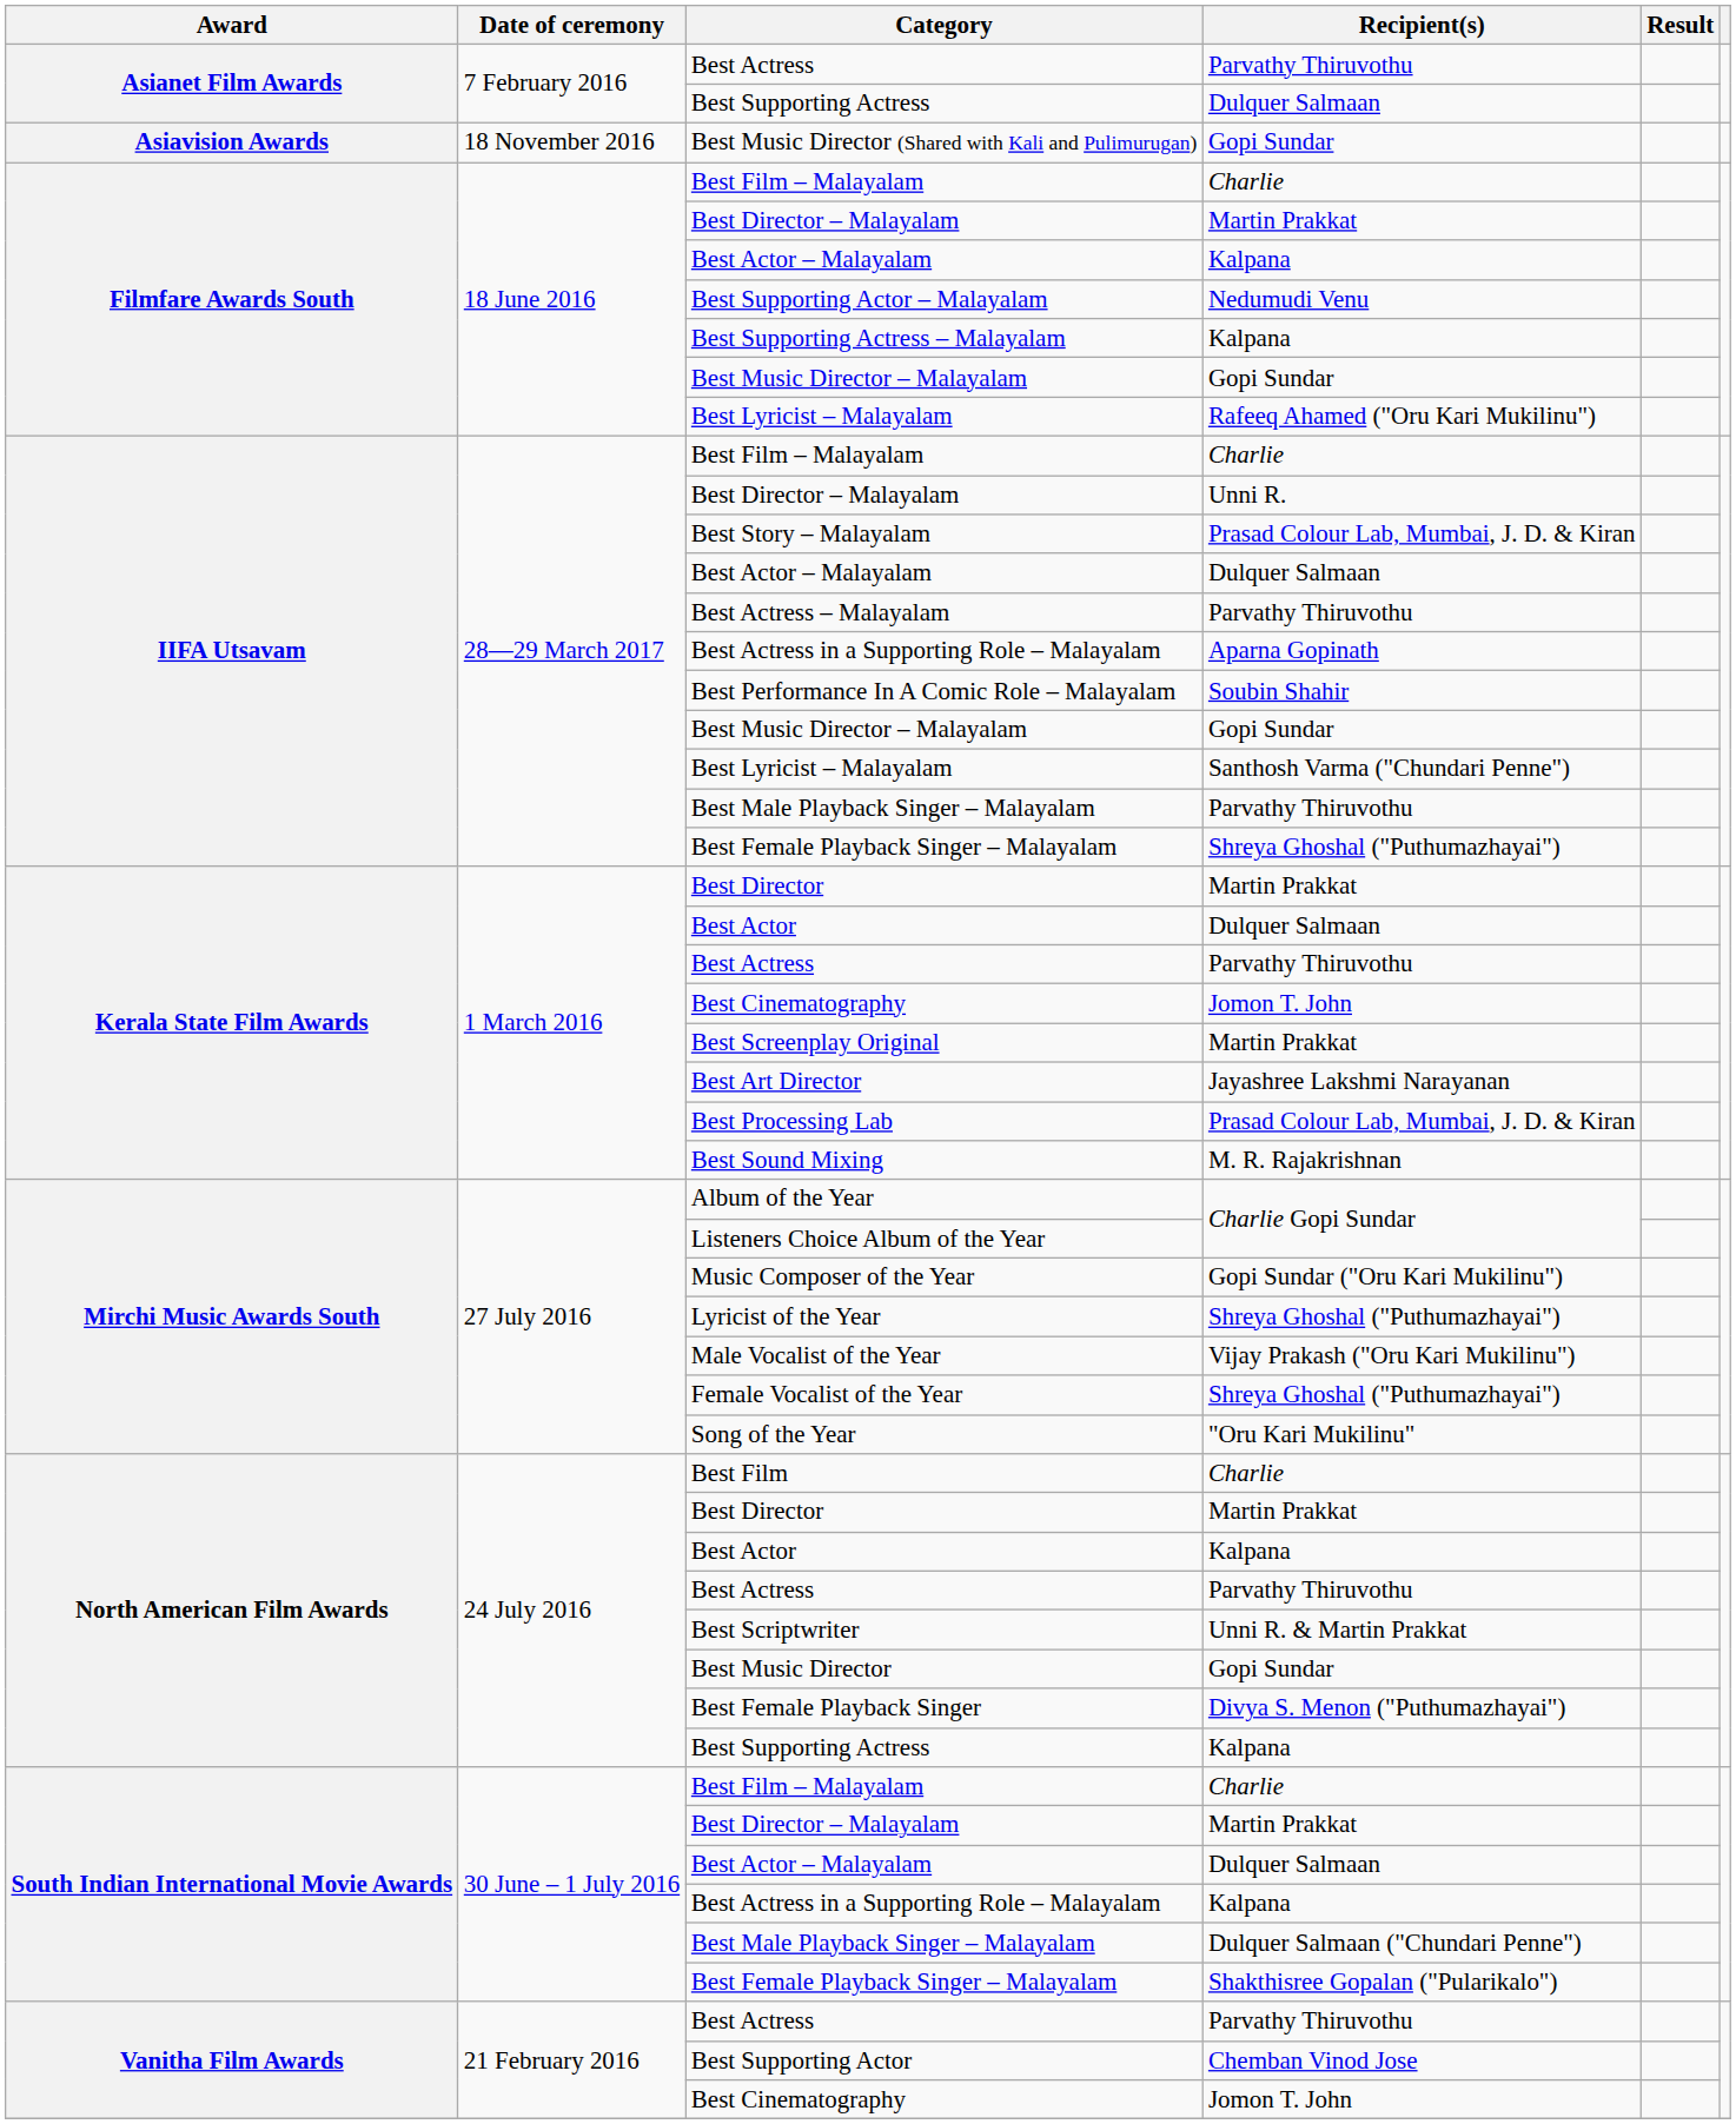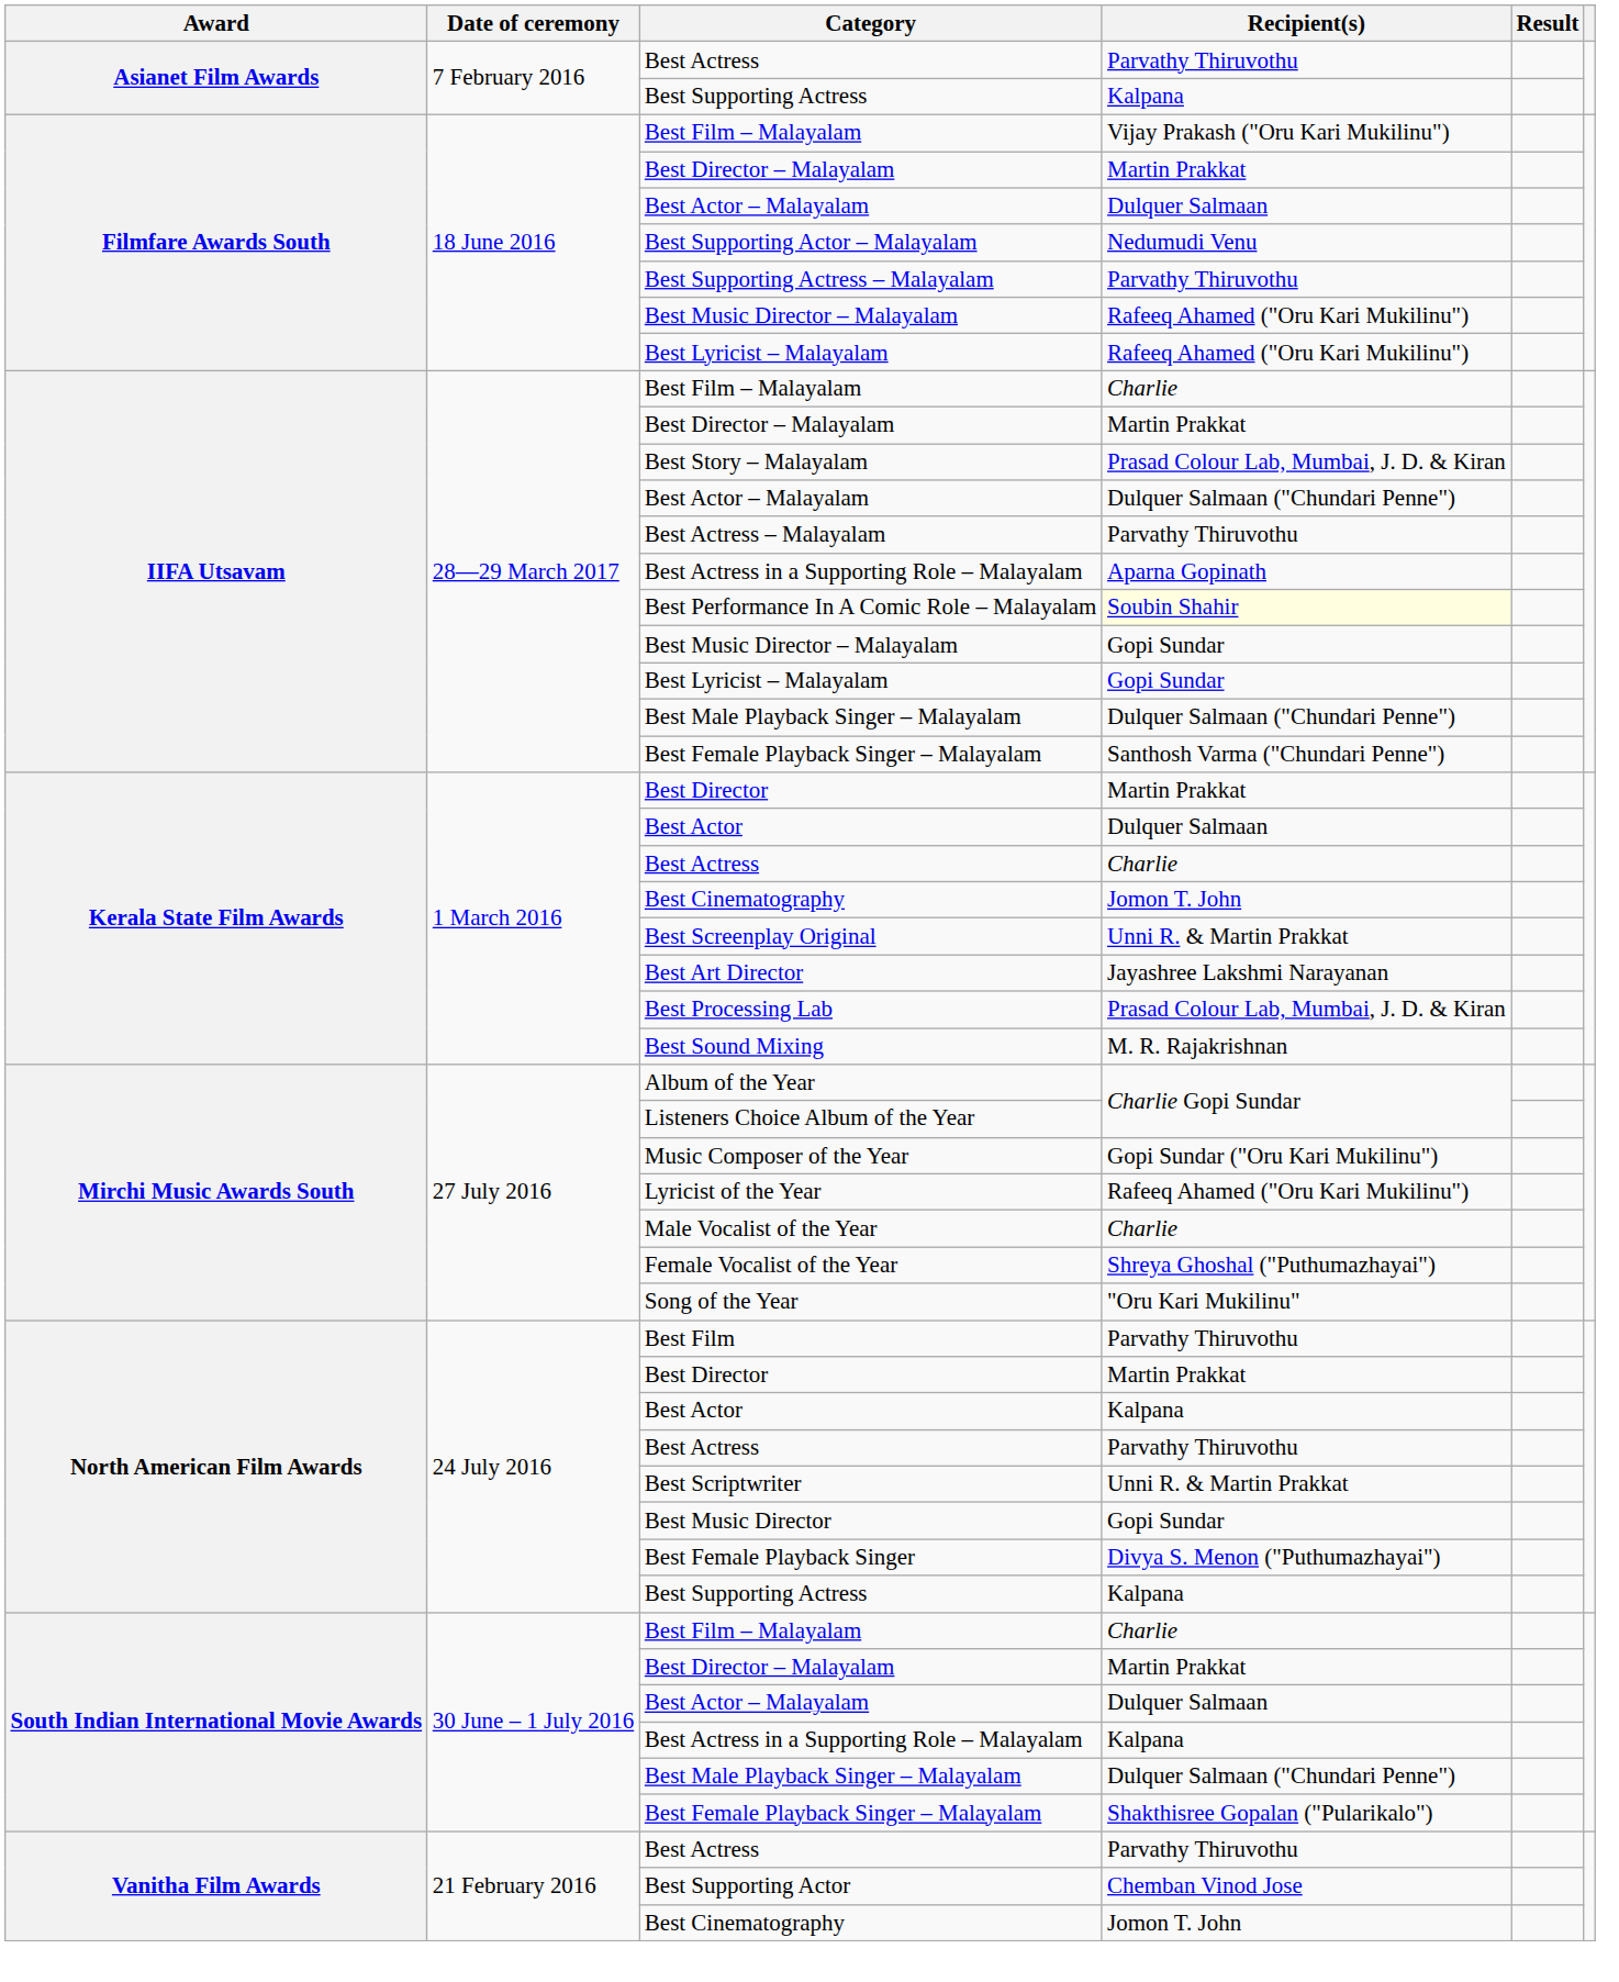Asianet Film Awards / Best Supporting Actress | Recipient(s): Dulquer Salmaan -> Kalpana
- row: Asiavision Awards | 18 November 2016 | Best Music Director (Shared with Kali and Pulimurugan) | Gopi Sundar
Filmfare Awards South / Best Film – Malayalam | Recipient(s): Charlie -> Vijay Prakash ("Oru Kari Mukilinu")
Filmfare Awards South / Best Actor – Malayalam | Recipient(s): Kalpana -> Dulquer Salmaan
Best Supporting Actress – Malayalam | Recipient(s): Kalpana -> Parvathy Thiruvothu
Filmfare Awards South / Best Music Director – Malayalam | Recipient(s): Gopi Sundar -> Rafeeq Ahamed ("Oru Kari Mukilinu")
IIFA Utsavam / Best Director – Malayalam | Recipient(s): Unni R. -> Martin Prakkat
IIFA Utsavam / Best Actor – Malayalam | Recipient(s): Dulquer Salmaan -> Dulquer Salmaan ("Chundari Penne")
Best Performance In A Comic Role – Malayalam | Recipient(s): no background -> lightyellow background
IIFA Utsavam / Best Lyricist – Malayalam | Recipient(s): Santhosh Varma ("Chundari Penne") -> Gopi Sundar
IIFA Utsavam / Best Male Playback Singer – Malayalam | Recipient(s): Parvathy Thiruvothu -> Dulquer Salmaan ("Chundari Penne")
IIFA Utsavam / Best Female Playback Singer – Malayalam | Recipient(s): Shreya Ghoshal ("Puthumazhayai") -> Santhosh Varma ("Chundari Penne")
Kerala State Film Awards / Best Actress | Recipient(s): Parvathy Thiruvothu -> Charlie
Best Screenplay Original | Recipient(s): Martin Prakkat -> Unni R. & Martin Prakkat
Lyricist of the Year | Recipient(s): Shreya Ghoshal ("Puthumazhayai") -> Rafeeq Ahamed ("Oru Kari Mukilinu")
Male Vocalist of the Year | Recipient(s): Vijay Prakash ("Oru Kari Mukilinu") -> Charlie
Best Film | Recipient(s): Charlie -> Parvathy Thiruvothu
